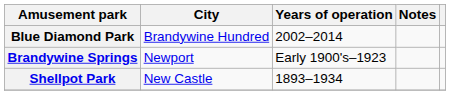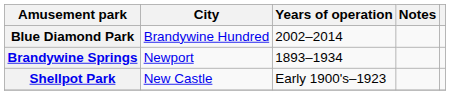Brandywine Springs | Years of operation: Early 1900's–1923 -> 1893–1934
Shellpot Park | Years of operation: 1893–1934 -> Early 1900's–1923
